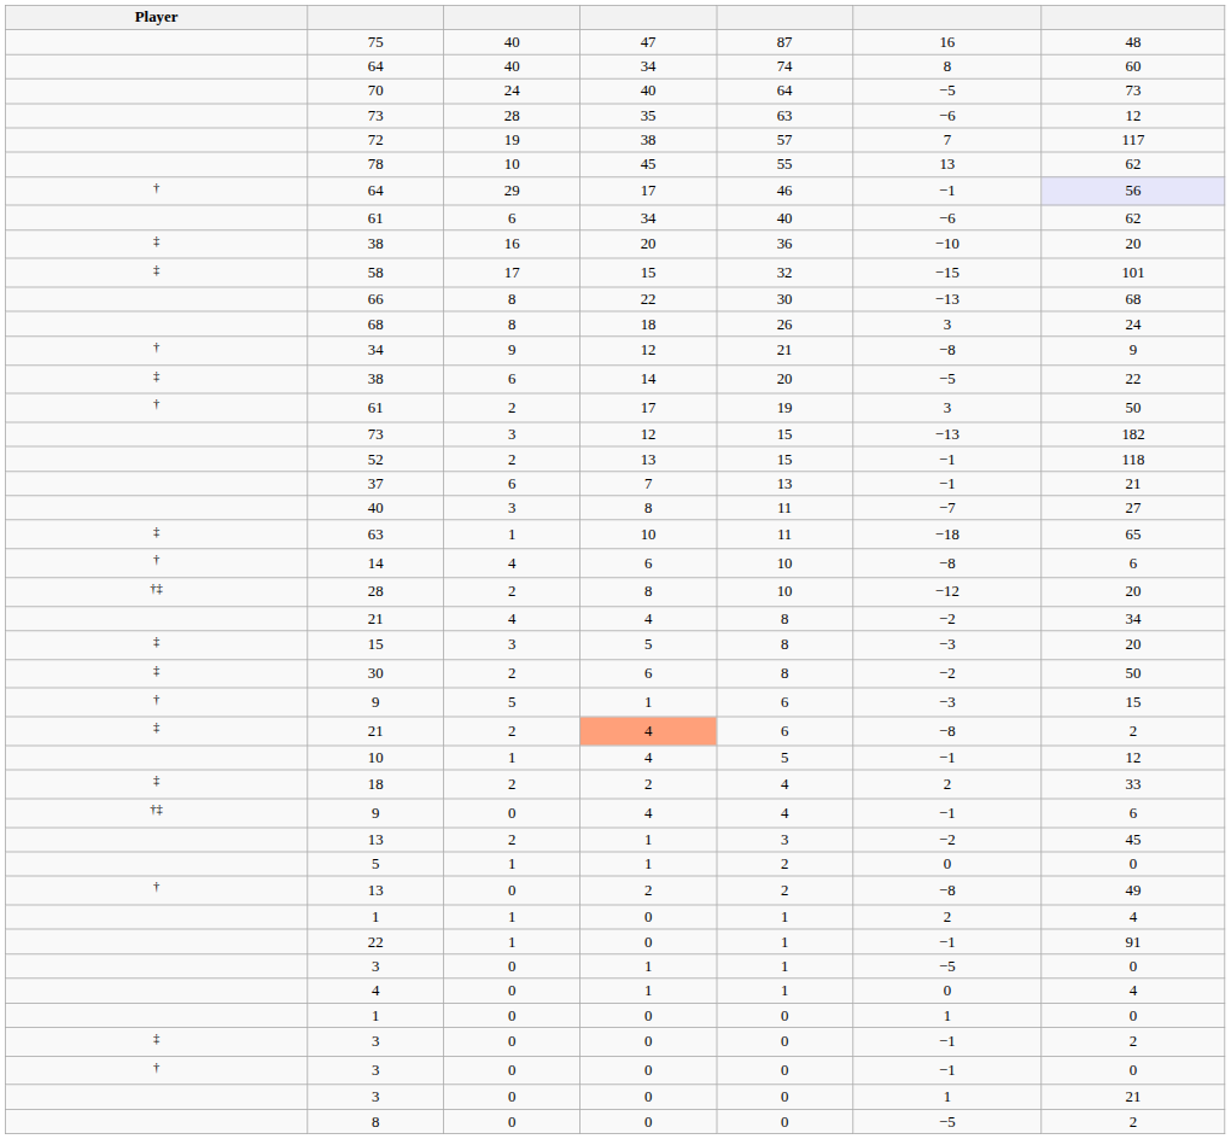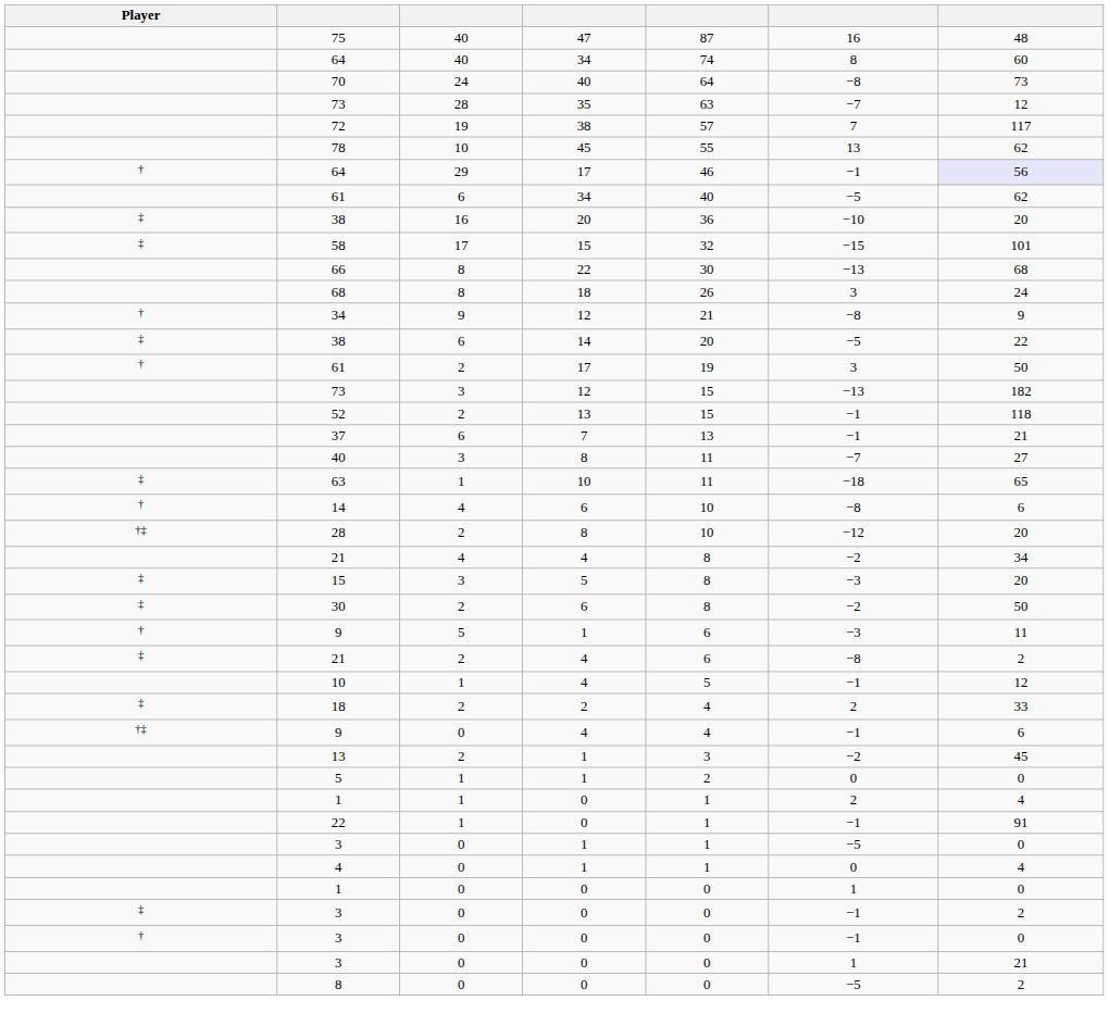70 | column 6: −5 -> −8
73 / 28 | column 6: −6 -> −7
61 / 6 | column 6: −6 -> −5
9 / 5 | column 7: 15 -> 11
21 / 2 | column 4: lightsalmon background -> no background
- row: † | 13 | 0 | 2 | 2 | −8 | 49
